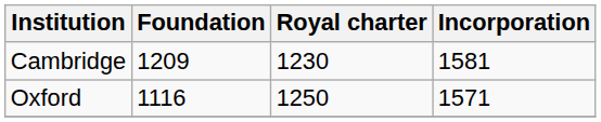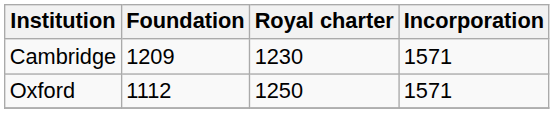Cambridge | Incorporation: 1581 -> 1571
Oxford | Foundation: 1116 -> 1112
